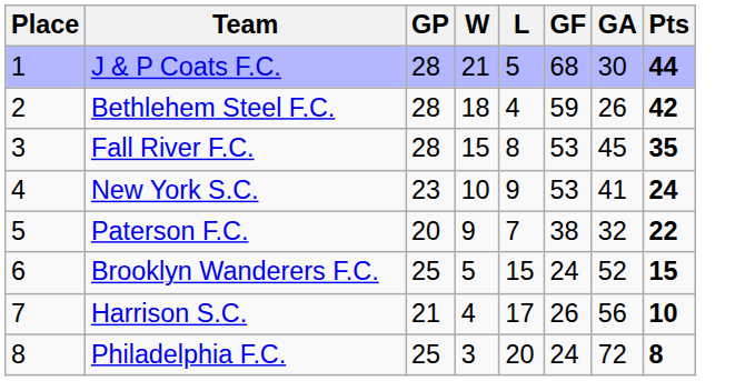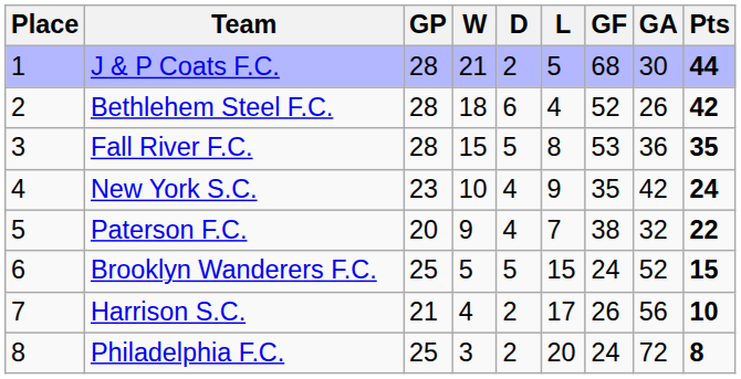+ column: D | 2 | 6 | 5 | 4 | 4 | 5 | 2 | 2
Bethlehem Steel F.C. | GF: 59 -> 52
Fall River F.C. | GA: 45 -> 36
New York S.C. | GF: 53 -> 35
New York S.C. | GA: 41 -> 42
